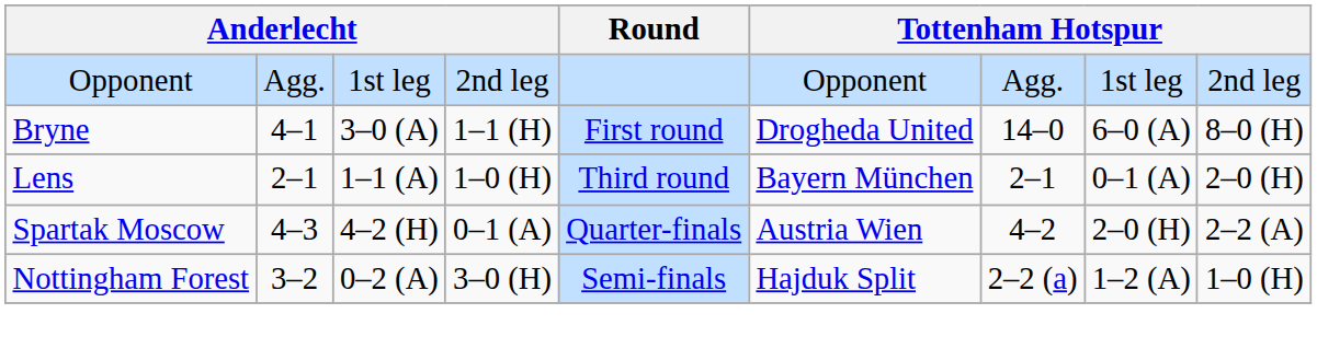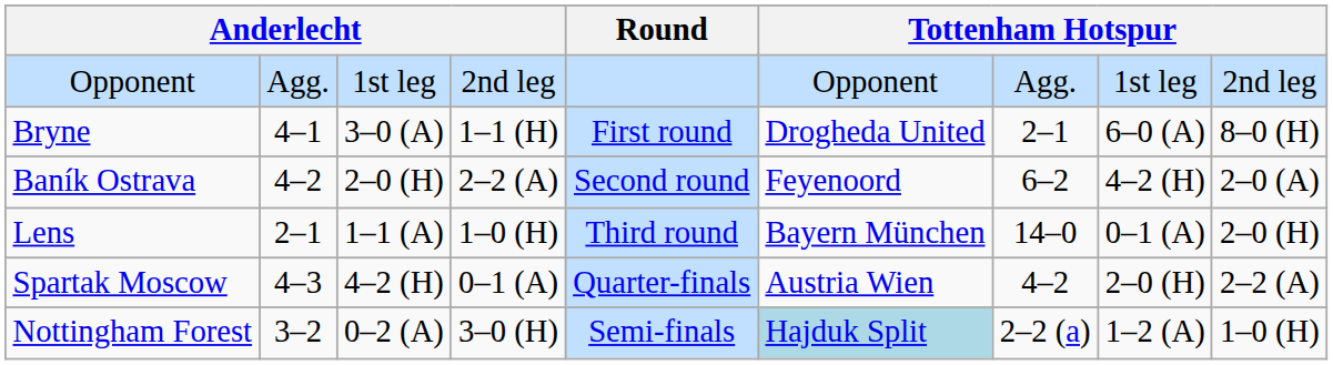Bryne | column 7: 14–0 -> 2–1
+ row: Baník Ostrava | 4–2 | 2–0 (H) | 2–2 (A) | Second round | Feyenoord | 6–2 | 4–2 (H) | 2–0 (A)
Lens | column 7: 2–1 -> 14–0
Nottingham Forest | column 6: no background -> lightblue background
